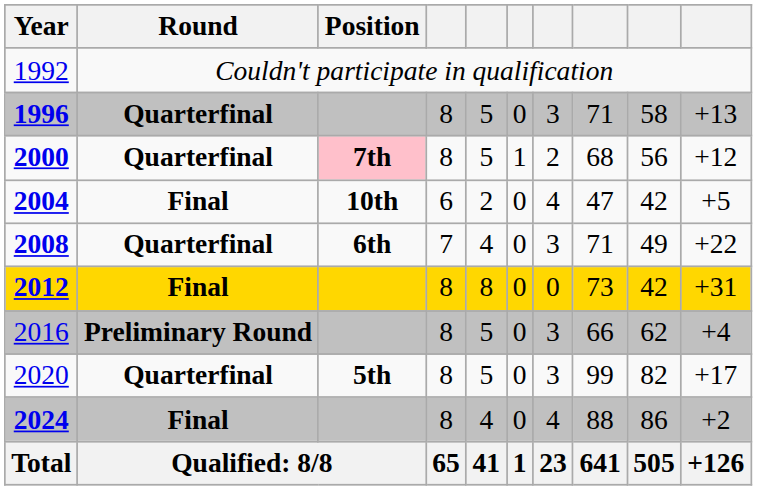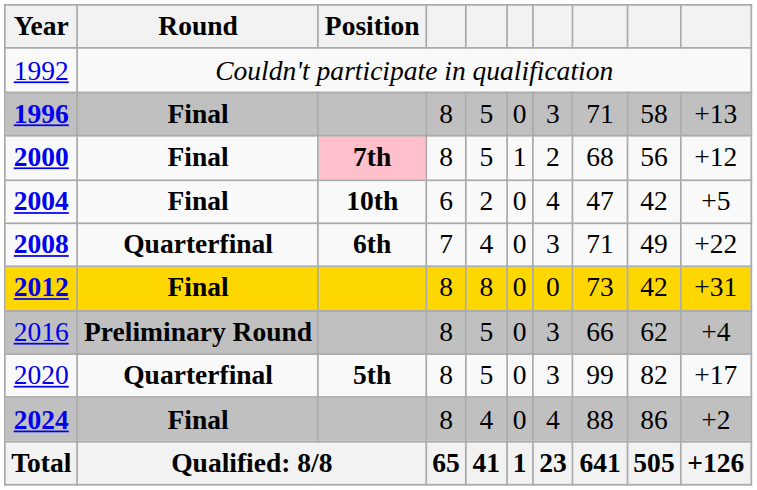1996 | Round: Quarterfinal -> Final
2000 | Round: Quarterfinal -> Final
